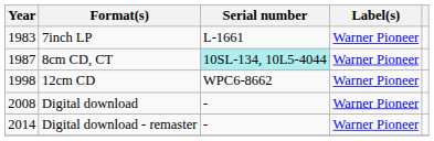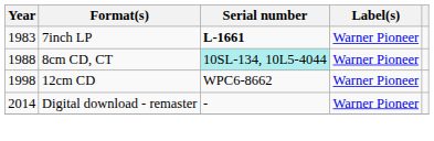7inch LP | Serial number: normal -> bold
8cm CD, CT | Year: 1987 -> 1988
- row: 2008 | Digital download | - | Warner Pioneer
